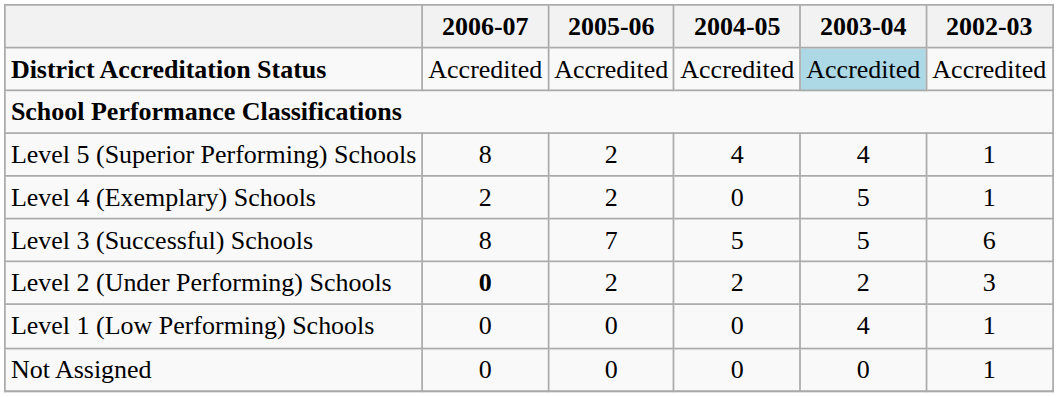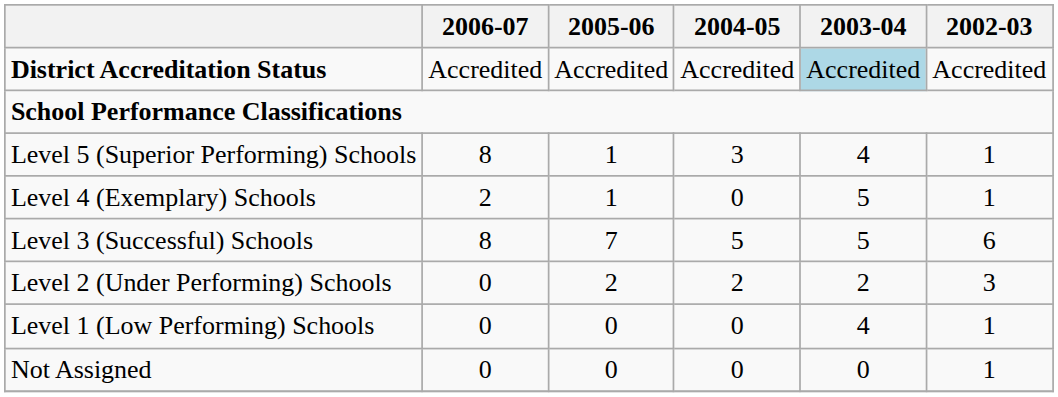Level 5 (Superior Performing) Schools | 2005-06: 2 -> 1
Level 5 (Superior Performing) Schools | 2004-05: 4 -> 3
Level 4 (Exemplary) Schools | 2005-06: 2 -> 1
Level 2 (Under Performing) Schools | 2006-07: bold -> normal
